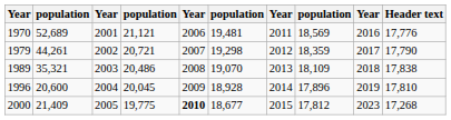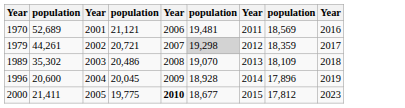- column: Header text | 17,776 | 17,790 | 17,838 | 17,810 | 17,268
1979 | column 6: no background -> lightgrey background
1989 | column 2: 35,321 -> 35,302
2000 | column 2: 21,409 -> 21,411
